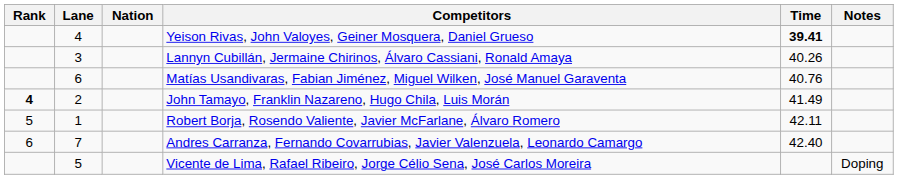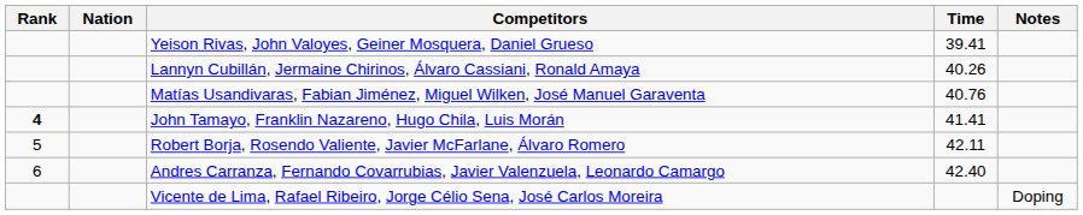- column: Lane | 4 | 3 | 6 | 2 | 1 | 7 | 5
Yeison Rivas, John Valoyes, Geiner Mosquera, Daniel Grueso | Time: bold -> normal
John Tamayo, Franklin Nazareno, Hugo Chila, Luis Morán | Time: 41.49 -> 41.41
